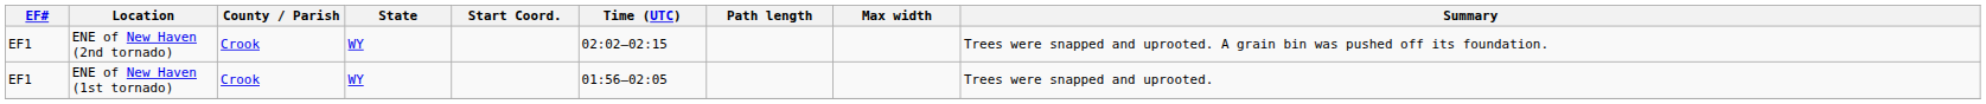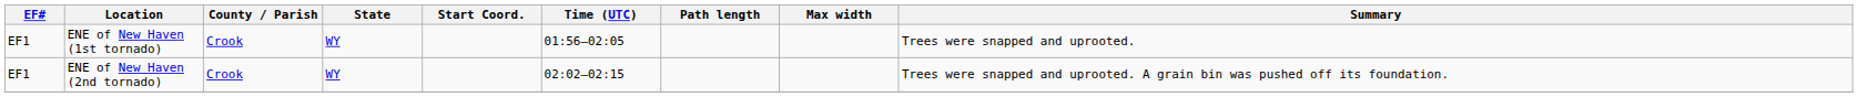rows swapped: ENE of New Haven (1st tornado) <-> ENE of New Haven (2nd tornado)
